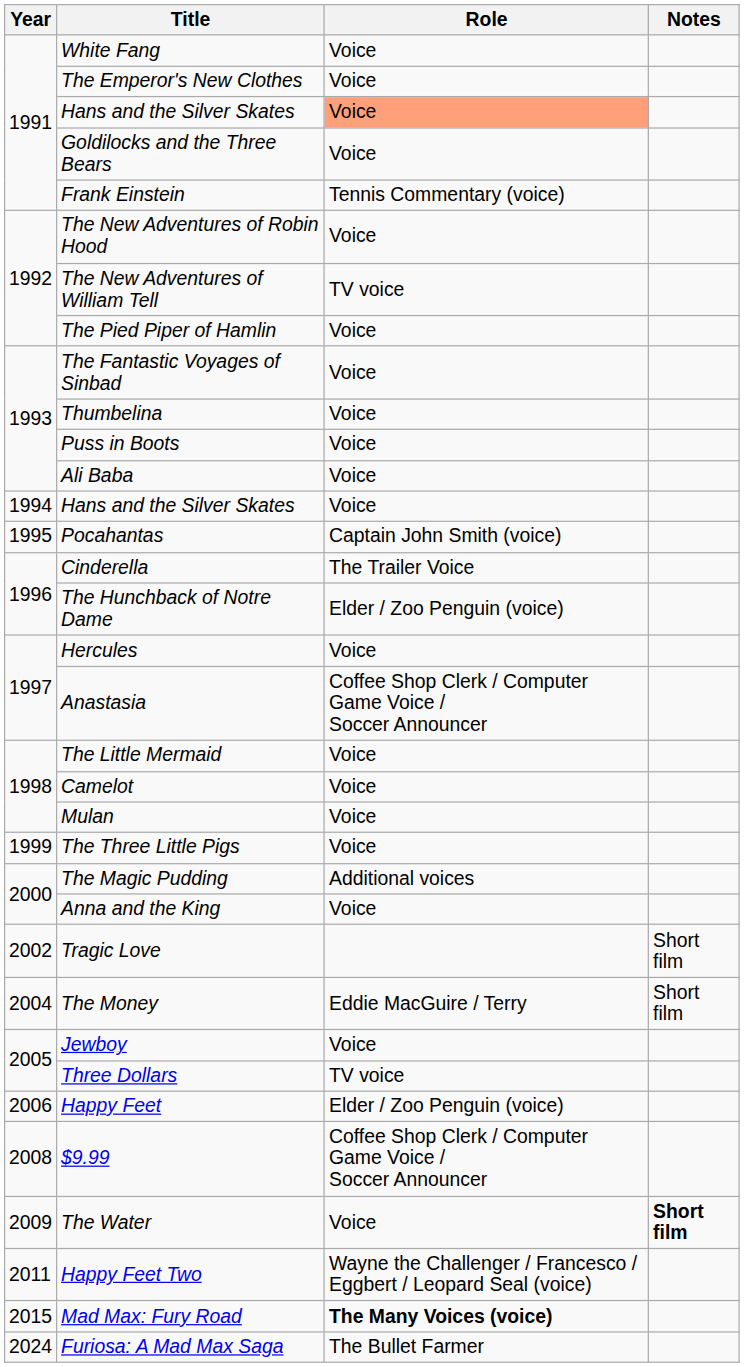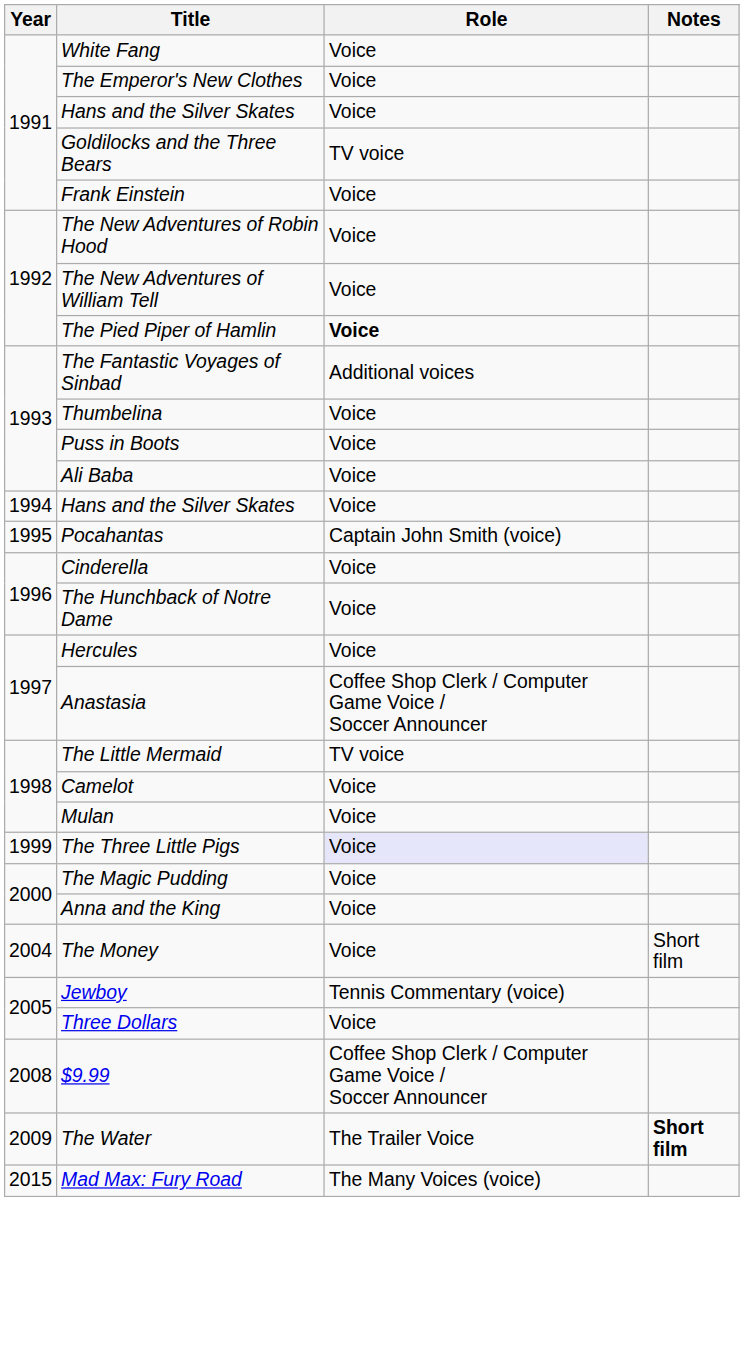1991 / Hans and the Silver Skates | Role: lightsalmon background -> no background
Goldilocks and the Three Bears | Role: Voice -> TV voice
Frank Einstein | Role: Tennis Commentary (voice) -> Voice
The New Adventures of William Tell | Role: TV voice -> Voice
The Pied Piper of Hamlin | Role: normal -> bold
The Fantastic Voyages of Sinbad | Role: Voice -> Additional voices
Cinderella | Role: The Trailer Voice -> Voice
The Hunchback of Notre Dame | Role: Elder / Zoo Penguin (voice) -> Voice
The Little Mermaid | Role: Voice -> TV voice
The Three Little Pigs | Role: no background -> lavender background
The Magic Pudding | Role: Additional voices -> Voice
- row: 2002 | Tragic Love | Short film
The Money | Role: Eddie MacGuire / Terry -> Voice
Jewboy | Role: Voice -> Tennis Commentary (voice)
Three Dollars | Role: TV voice -> Voice
- row: 2006 | Happy Feet | Elder / Zoo Penguin (voice)
The Water | Role: Voice -> The Trailer Voice
- row: 2011 | Happy Feet Two | Wayne the Challenger / Francesco / Eggbert / Leopard Seal (voice)
Mad Max: Fury Road | Role: bold -> normal
- row: 2024 | Furiosa: A Mad Max Saga | The Bullet Farmer
